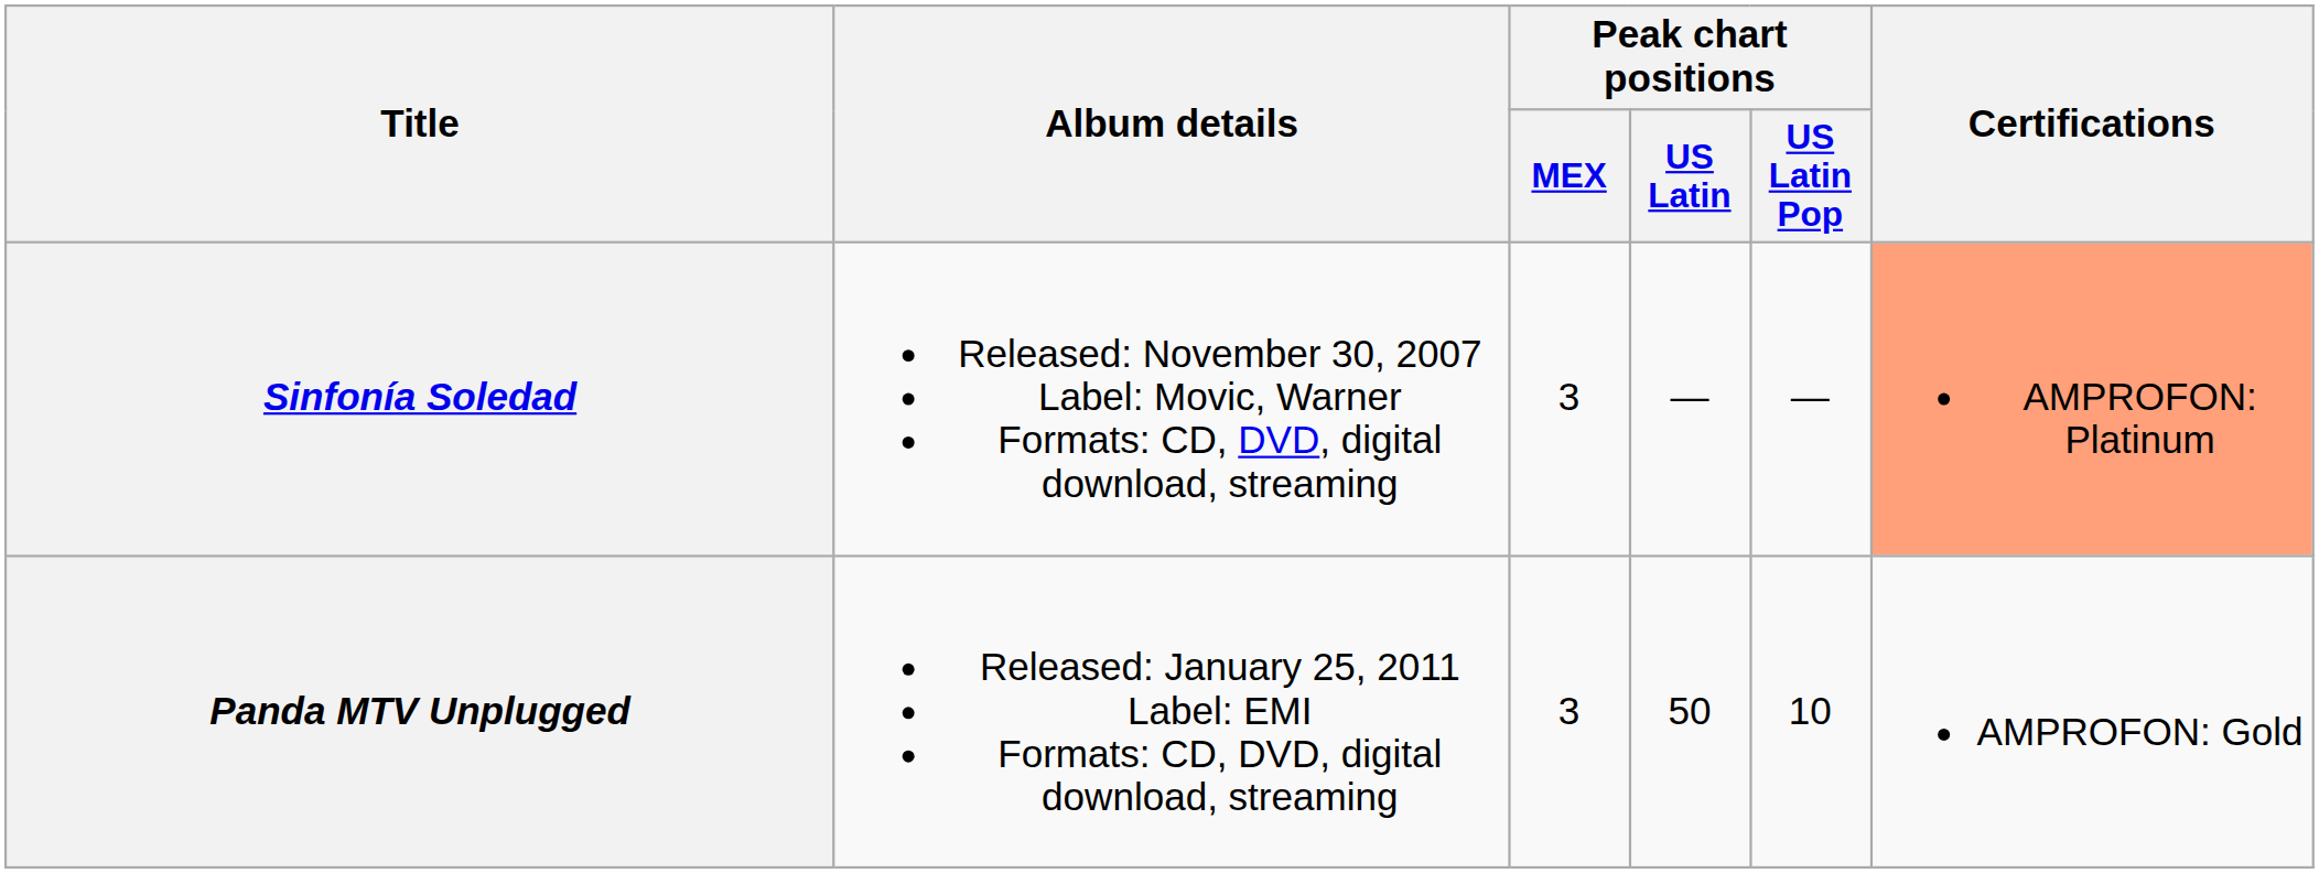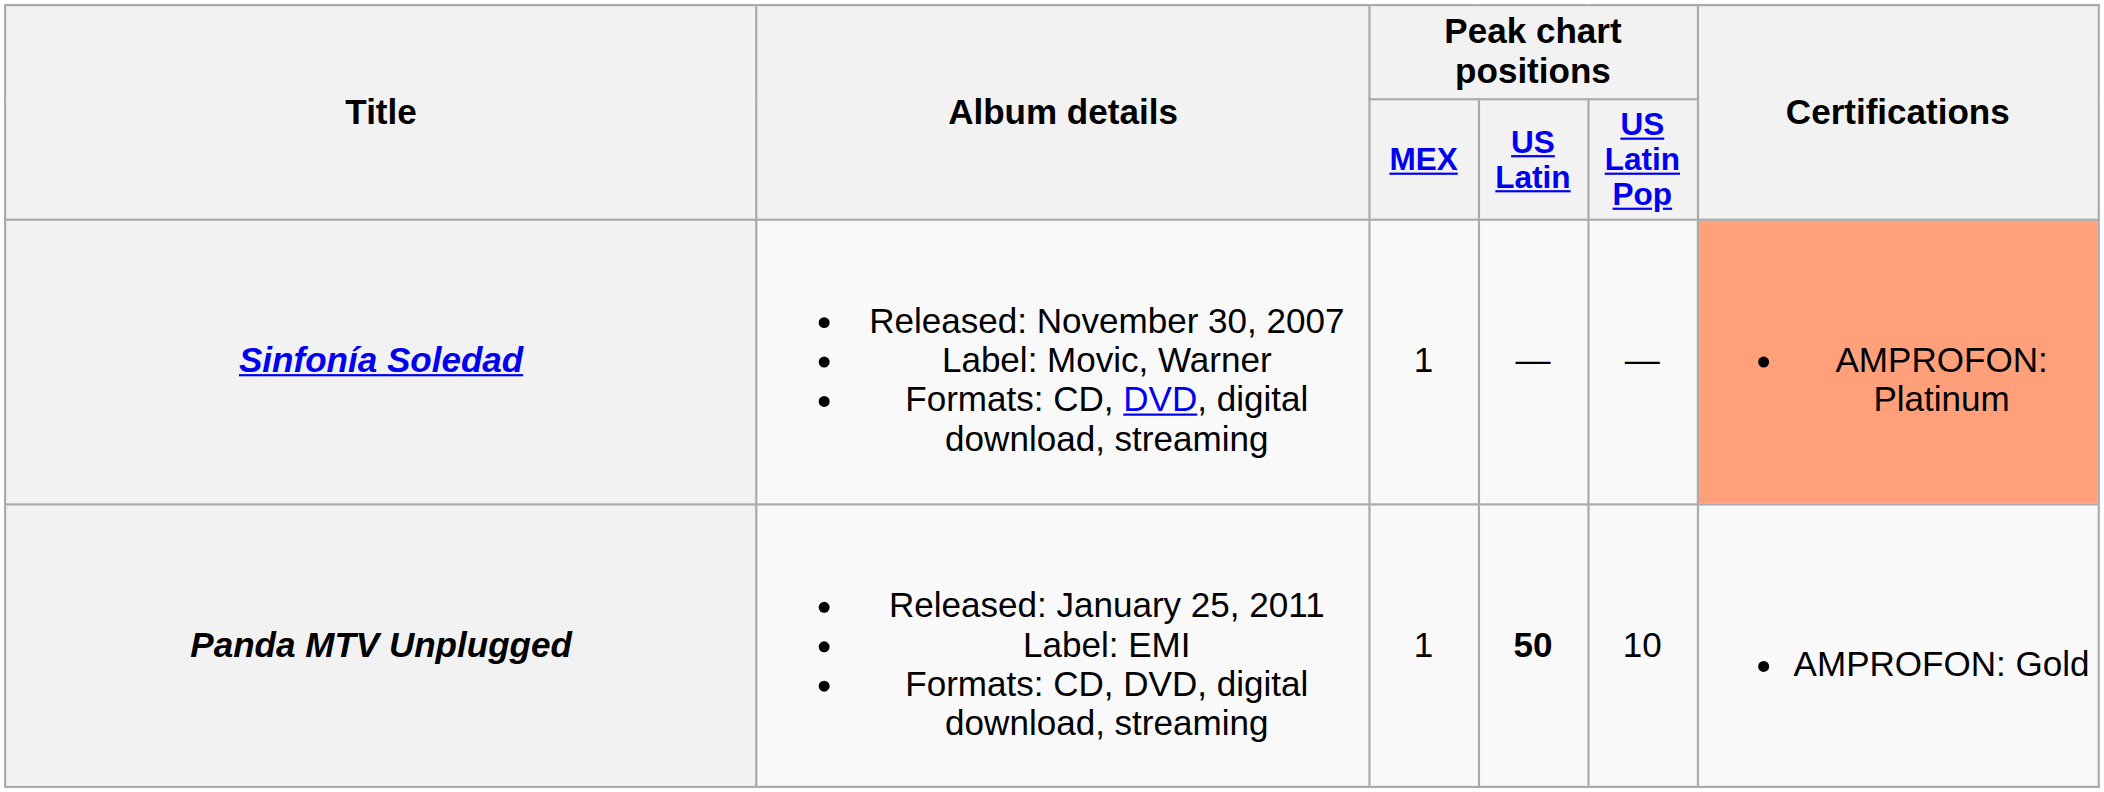Sinfonía Soledad | Peak chart positions / MEX: 3 -> 1
Panda MTV Unplugged | Peak chart positions / MEX: 3 -> 1
Panda MTV Unplugged | Peak chart positions / US Latin: normal -> bold
